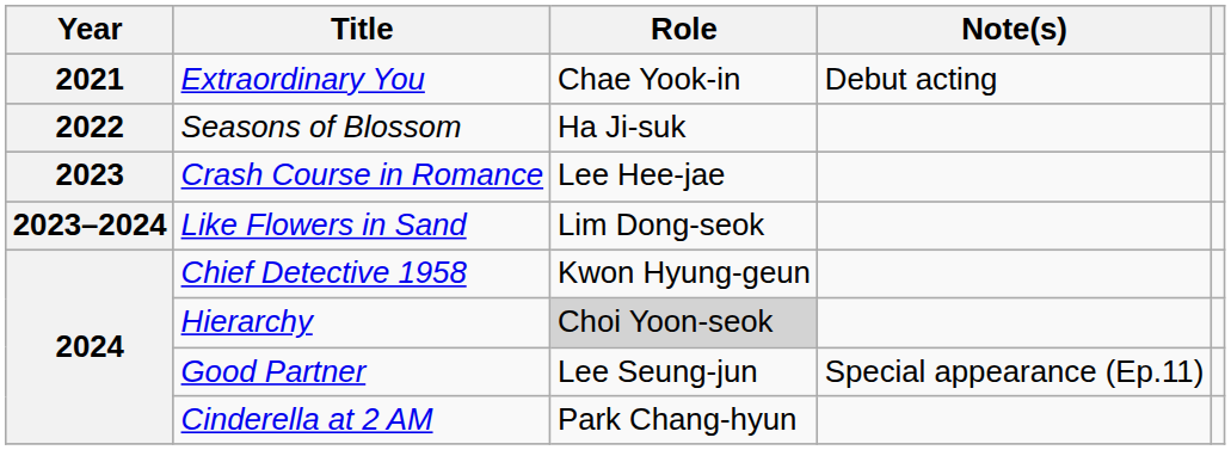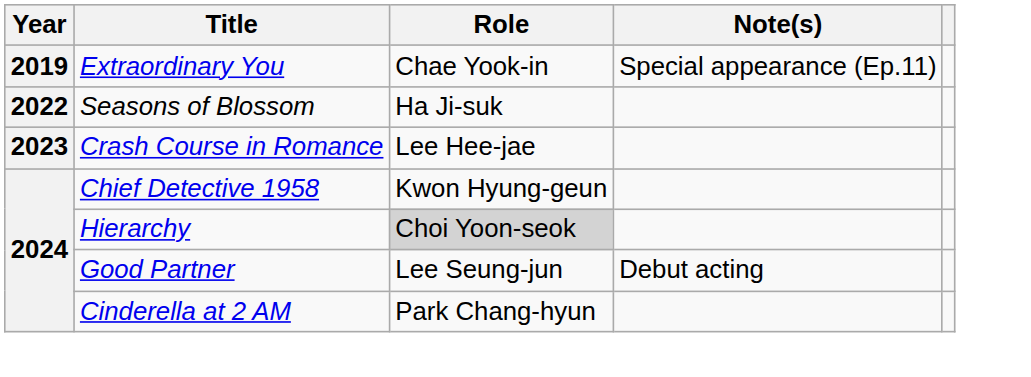Extraordinary You | Year: 2021 -> 2019
Extraordinary You | Note(s): Debut acting -> Special appearance (Ep.11)
- row: 2023–2024 | Like Flowers in Sand | Lim Dong-seok
Good Partner | Note(s): Special appearance (Ep.11) -> Debut acting
